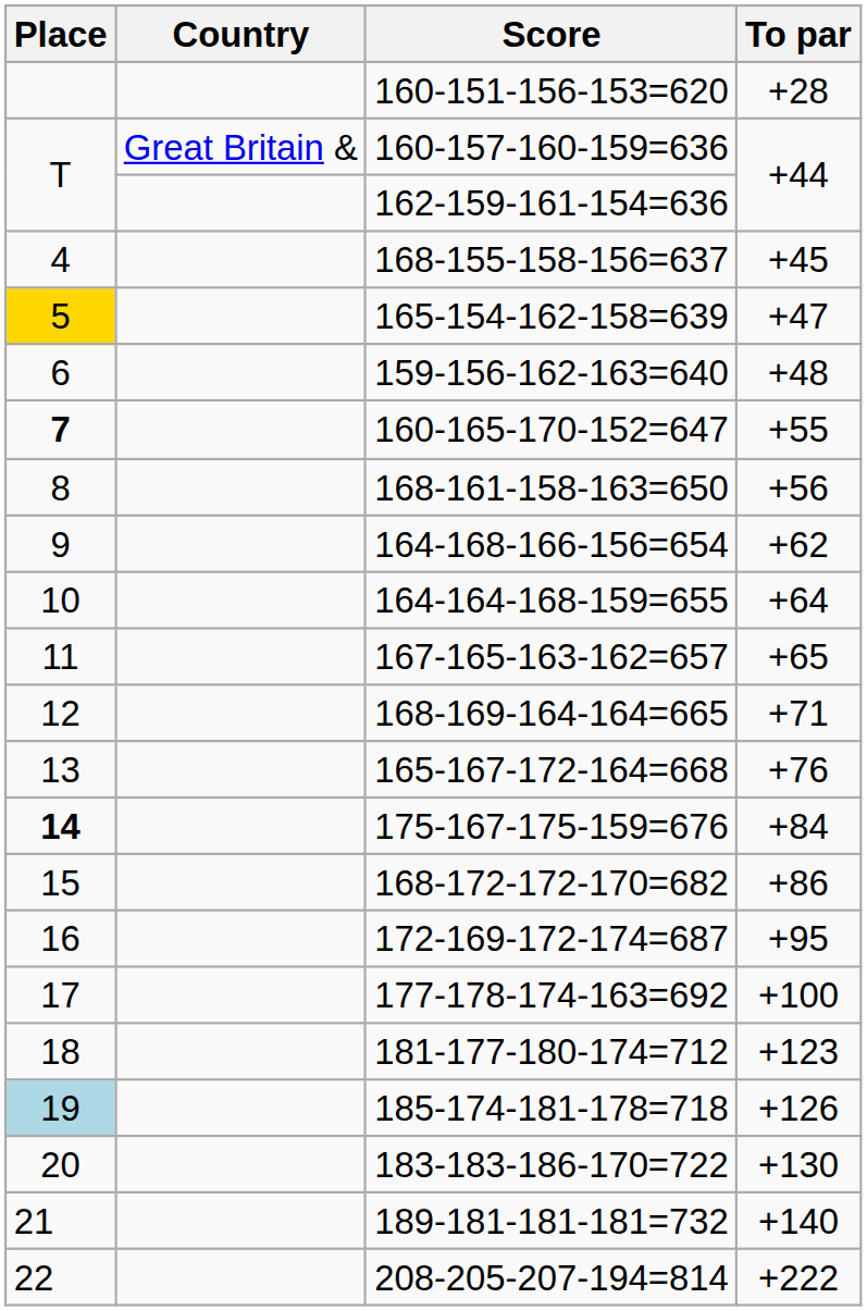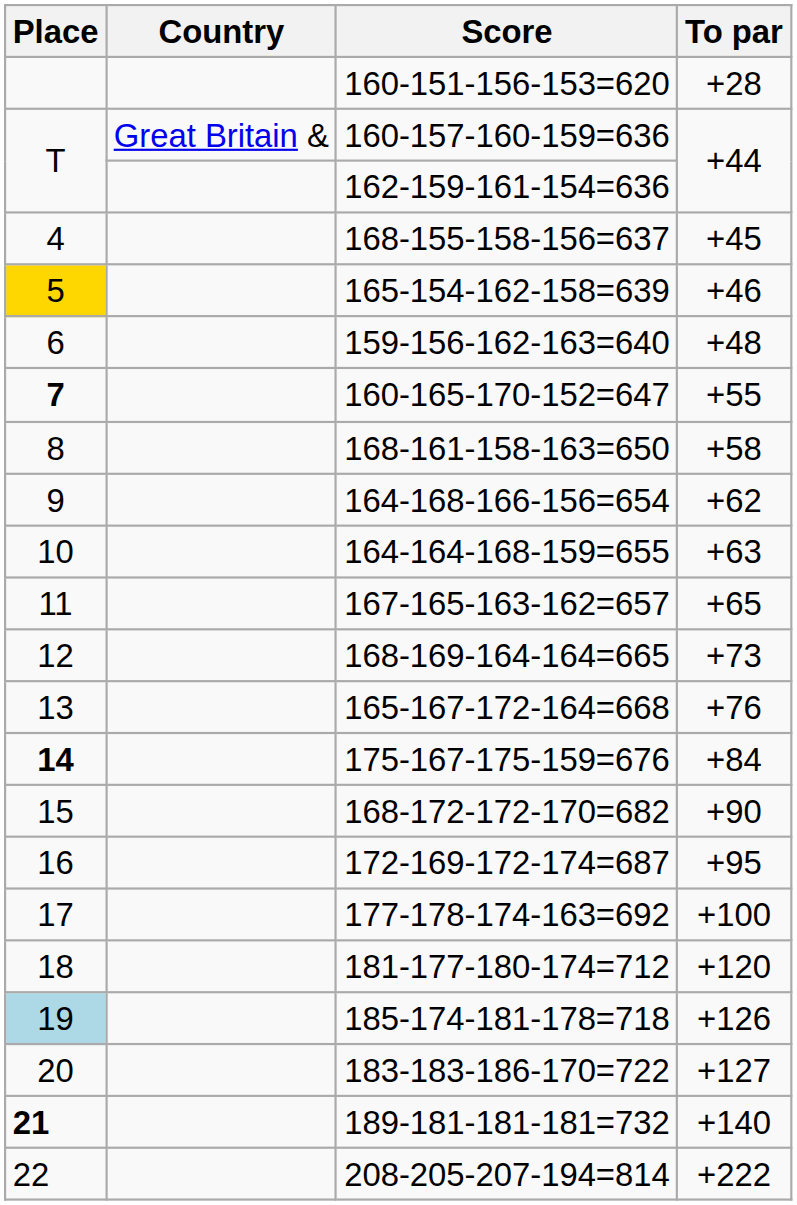165-154-162-158=639 | To par: +47 -> +46
168-161-158-163=650 | To par: +56 -> +58
164-164-168-159=655 | To par: +64 -> +63
168-169-164-164=665 | To par: +71 -> +73
168-172-172-170=682 | To par: +86 -> +90
181-177-180-174=712 | To par: +123 -> +120
183-183-186-170=722 | To par: +130 -> +127
189-181-181-181=732 | Place: normal -> bold
